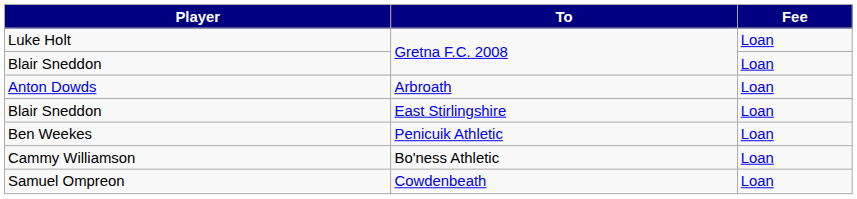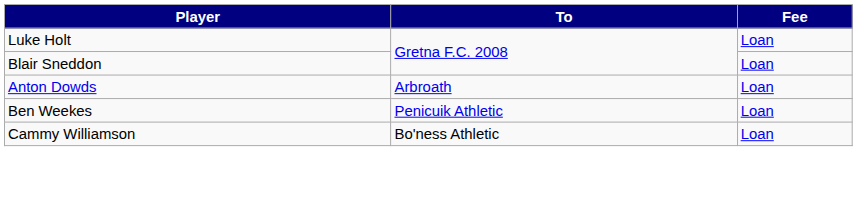- row: Blair Sneddon | East Stirlingshire | Loan
- row: Samuel Ompreon | Cowdenbeath | Loan
